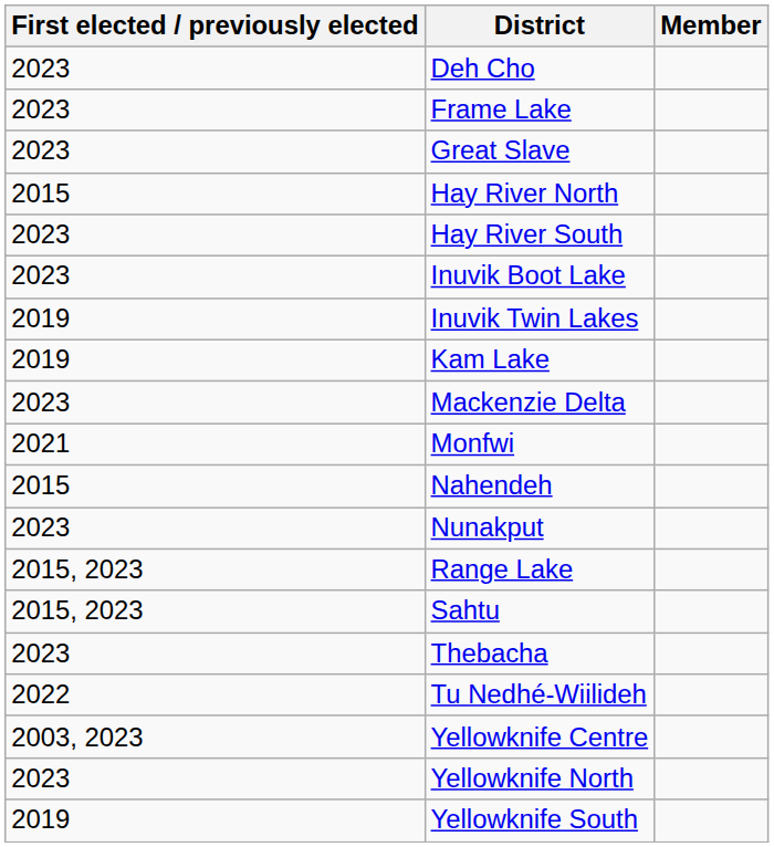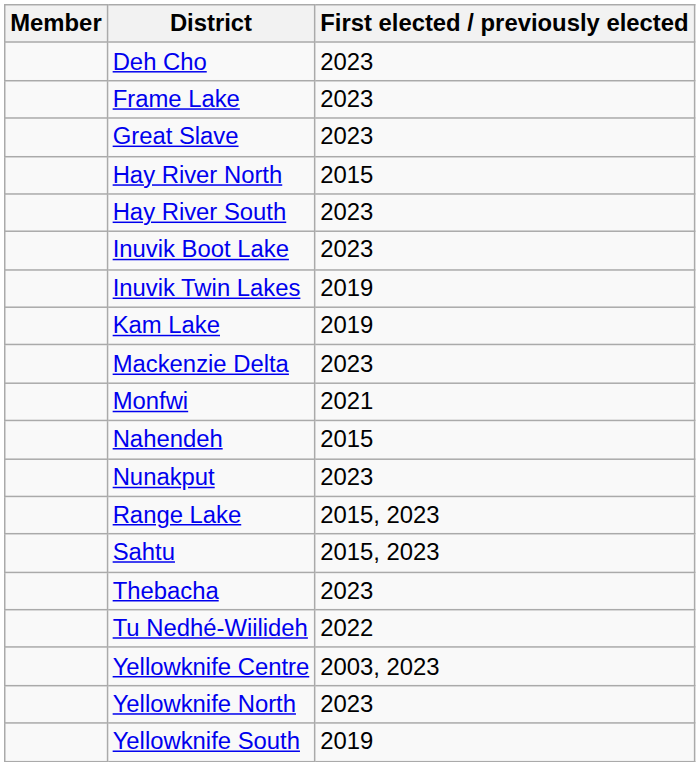columns swapped: Member <-> First elected / previously elected
